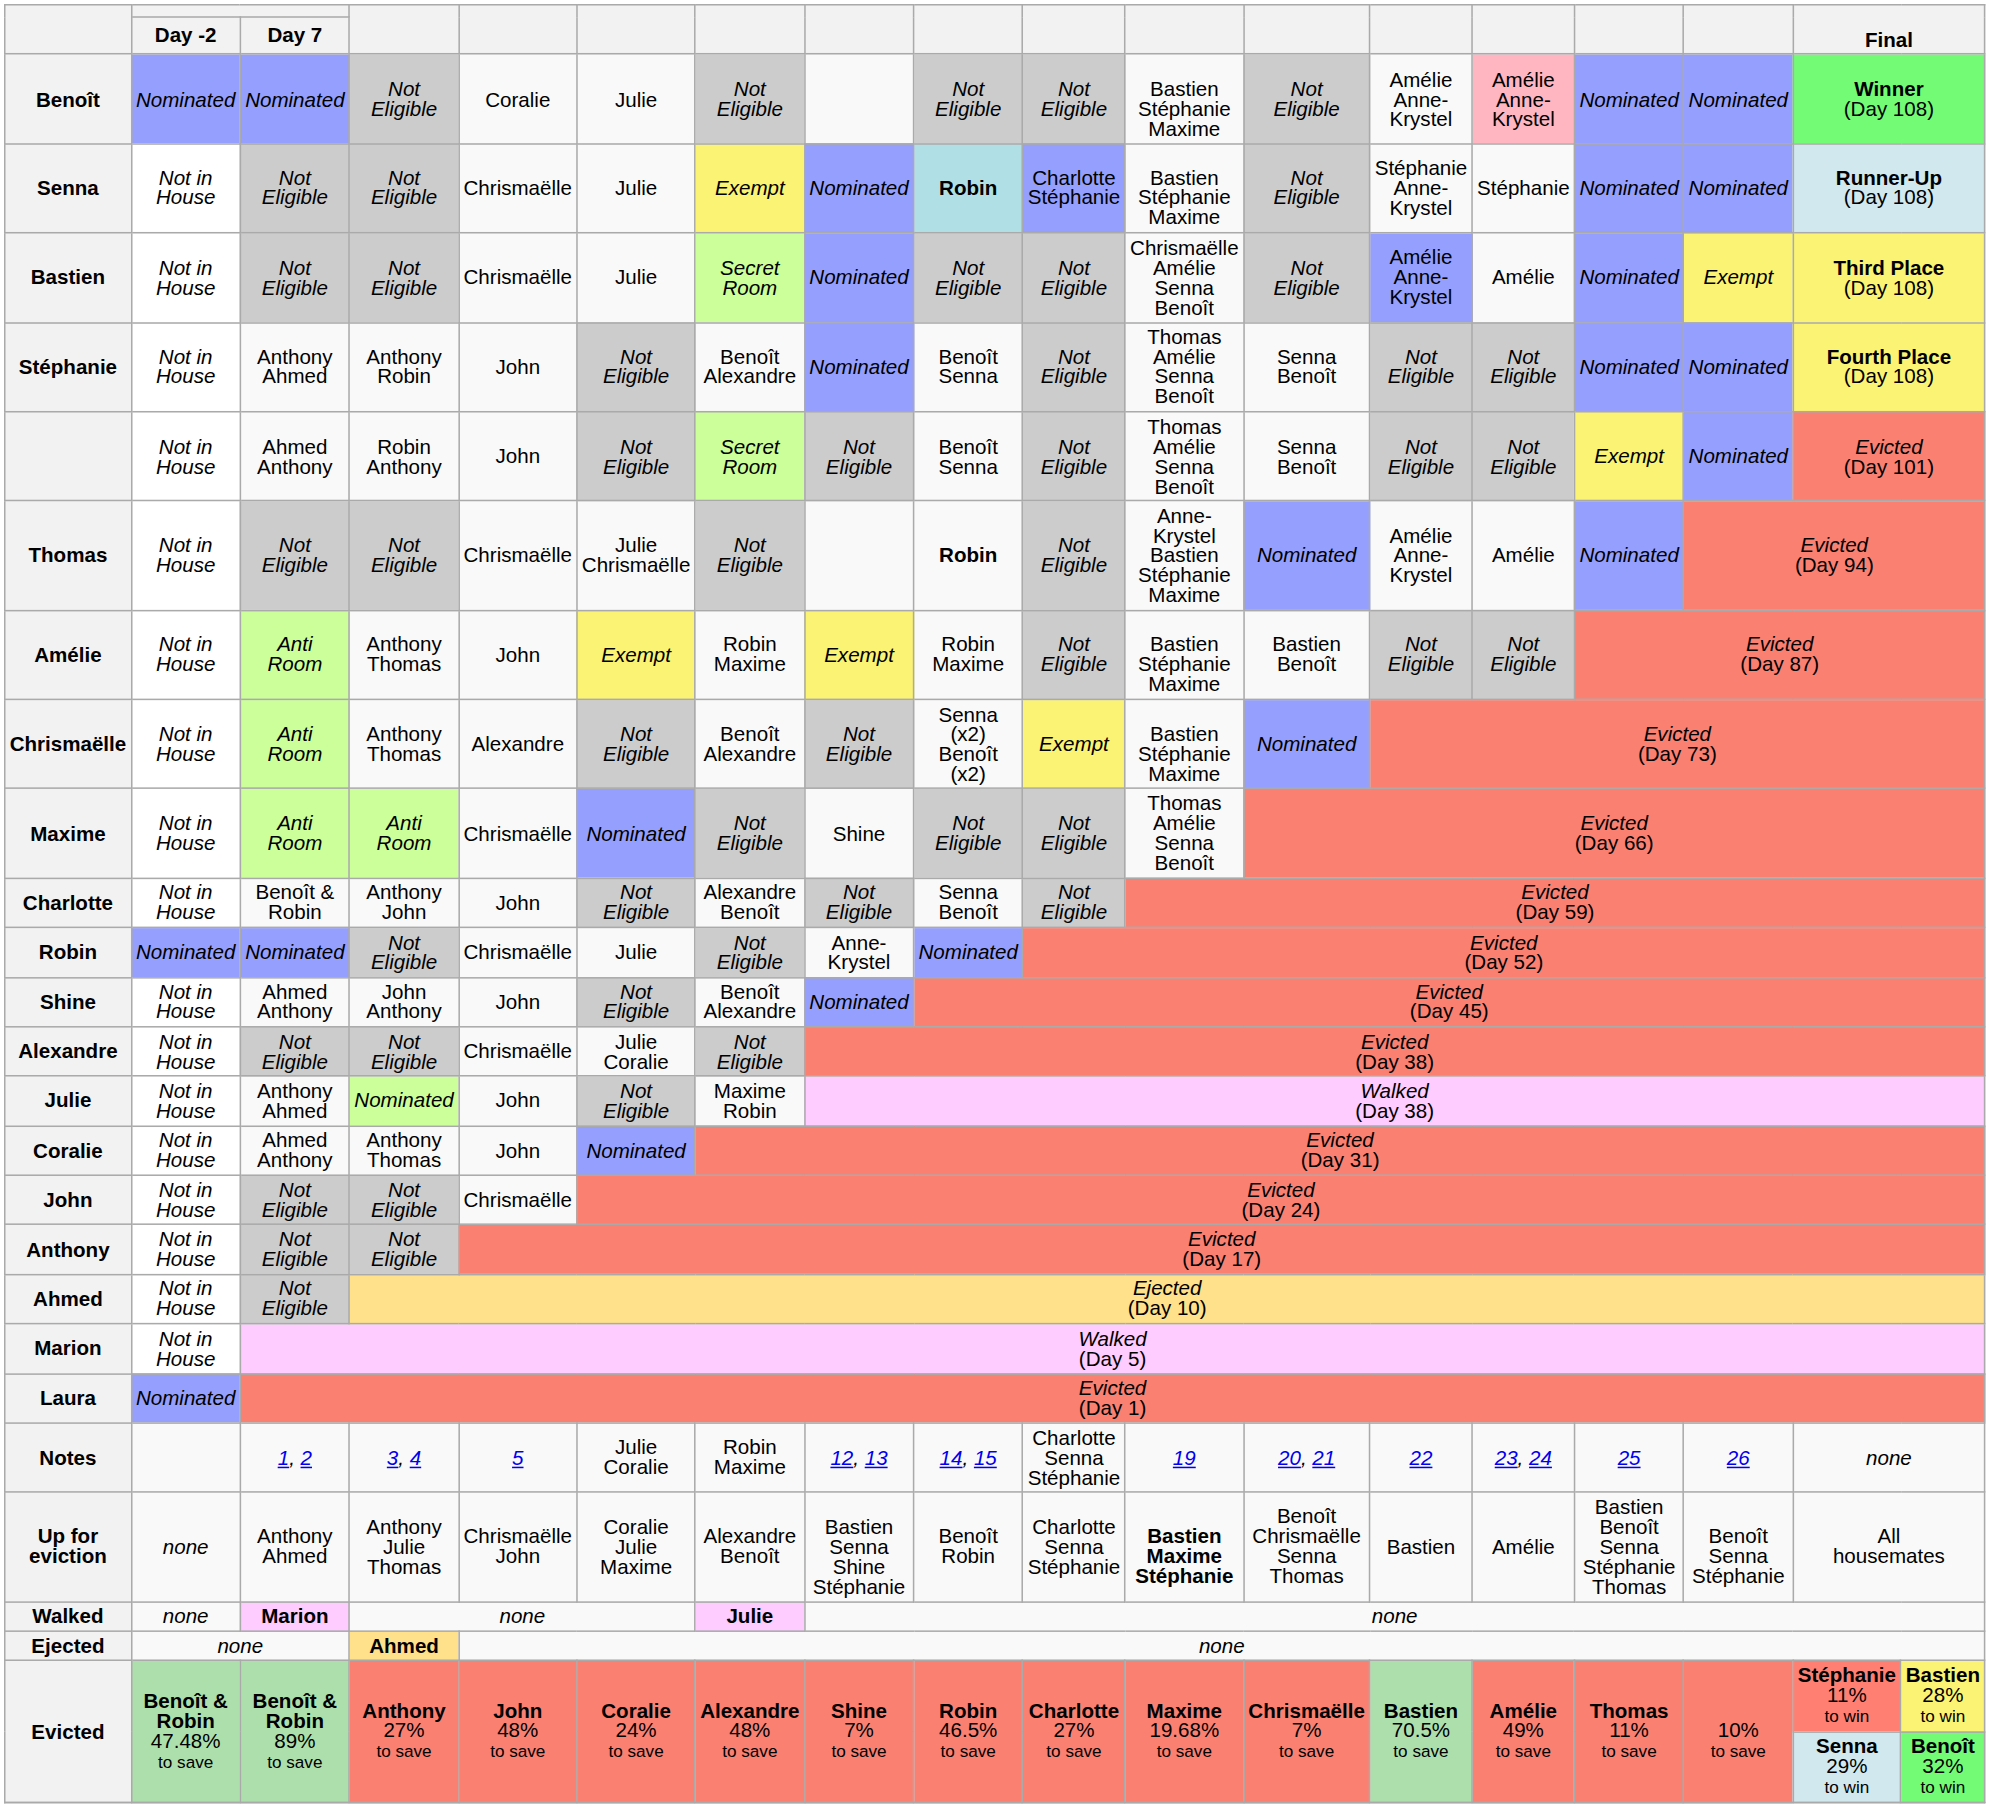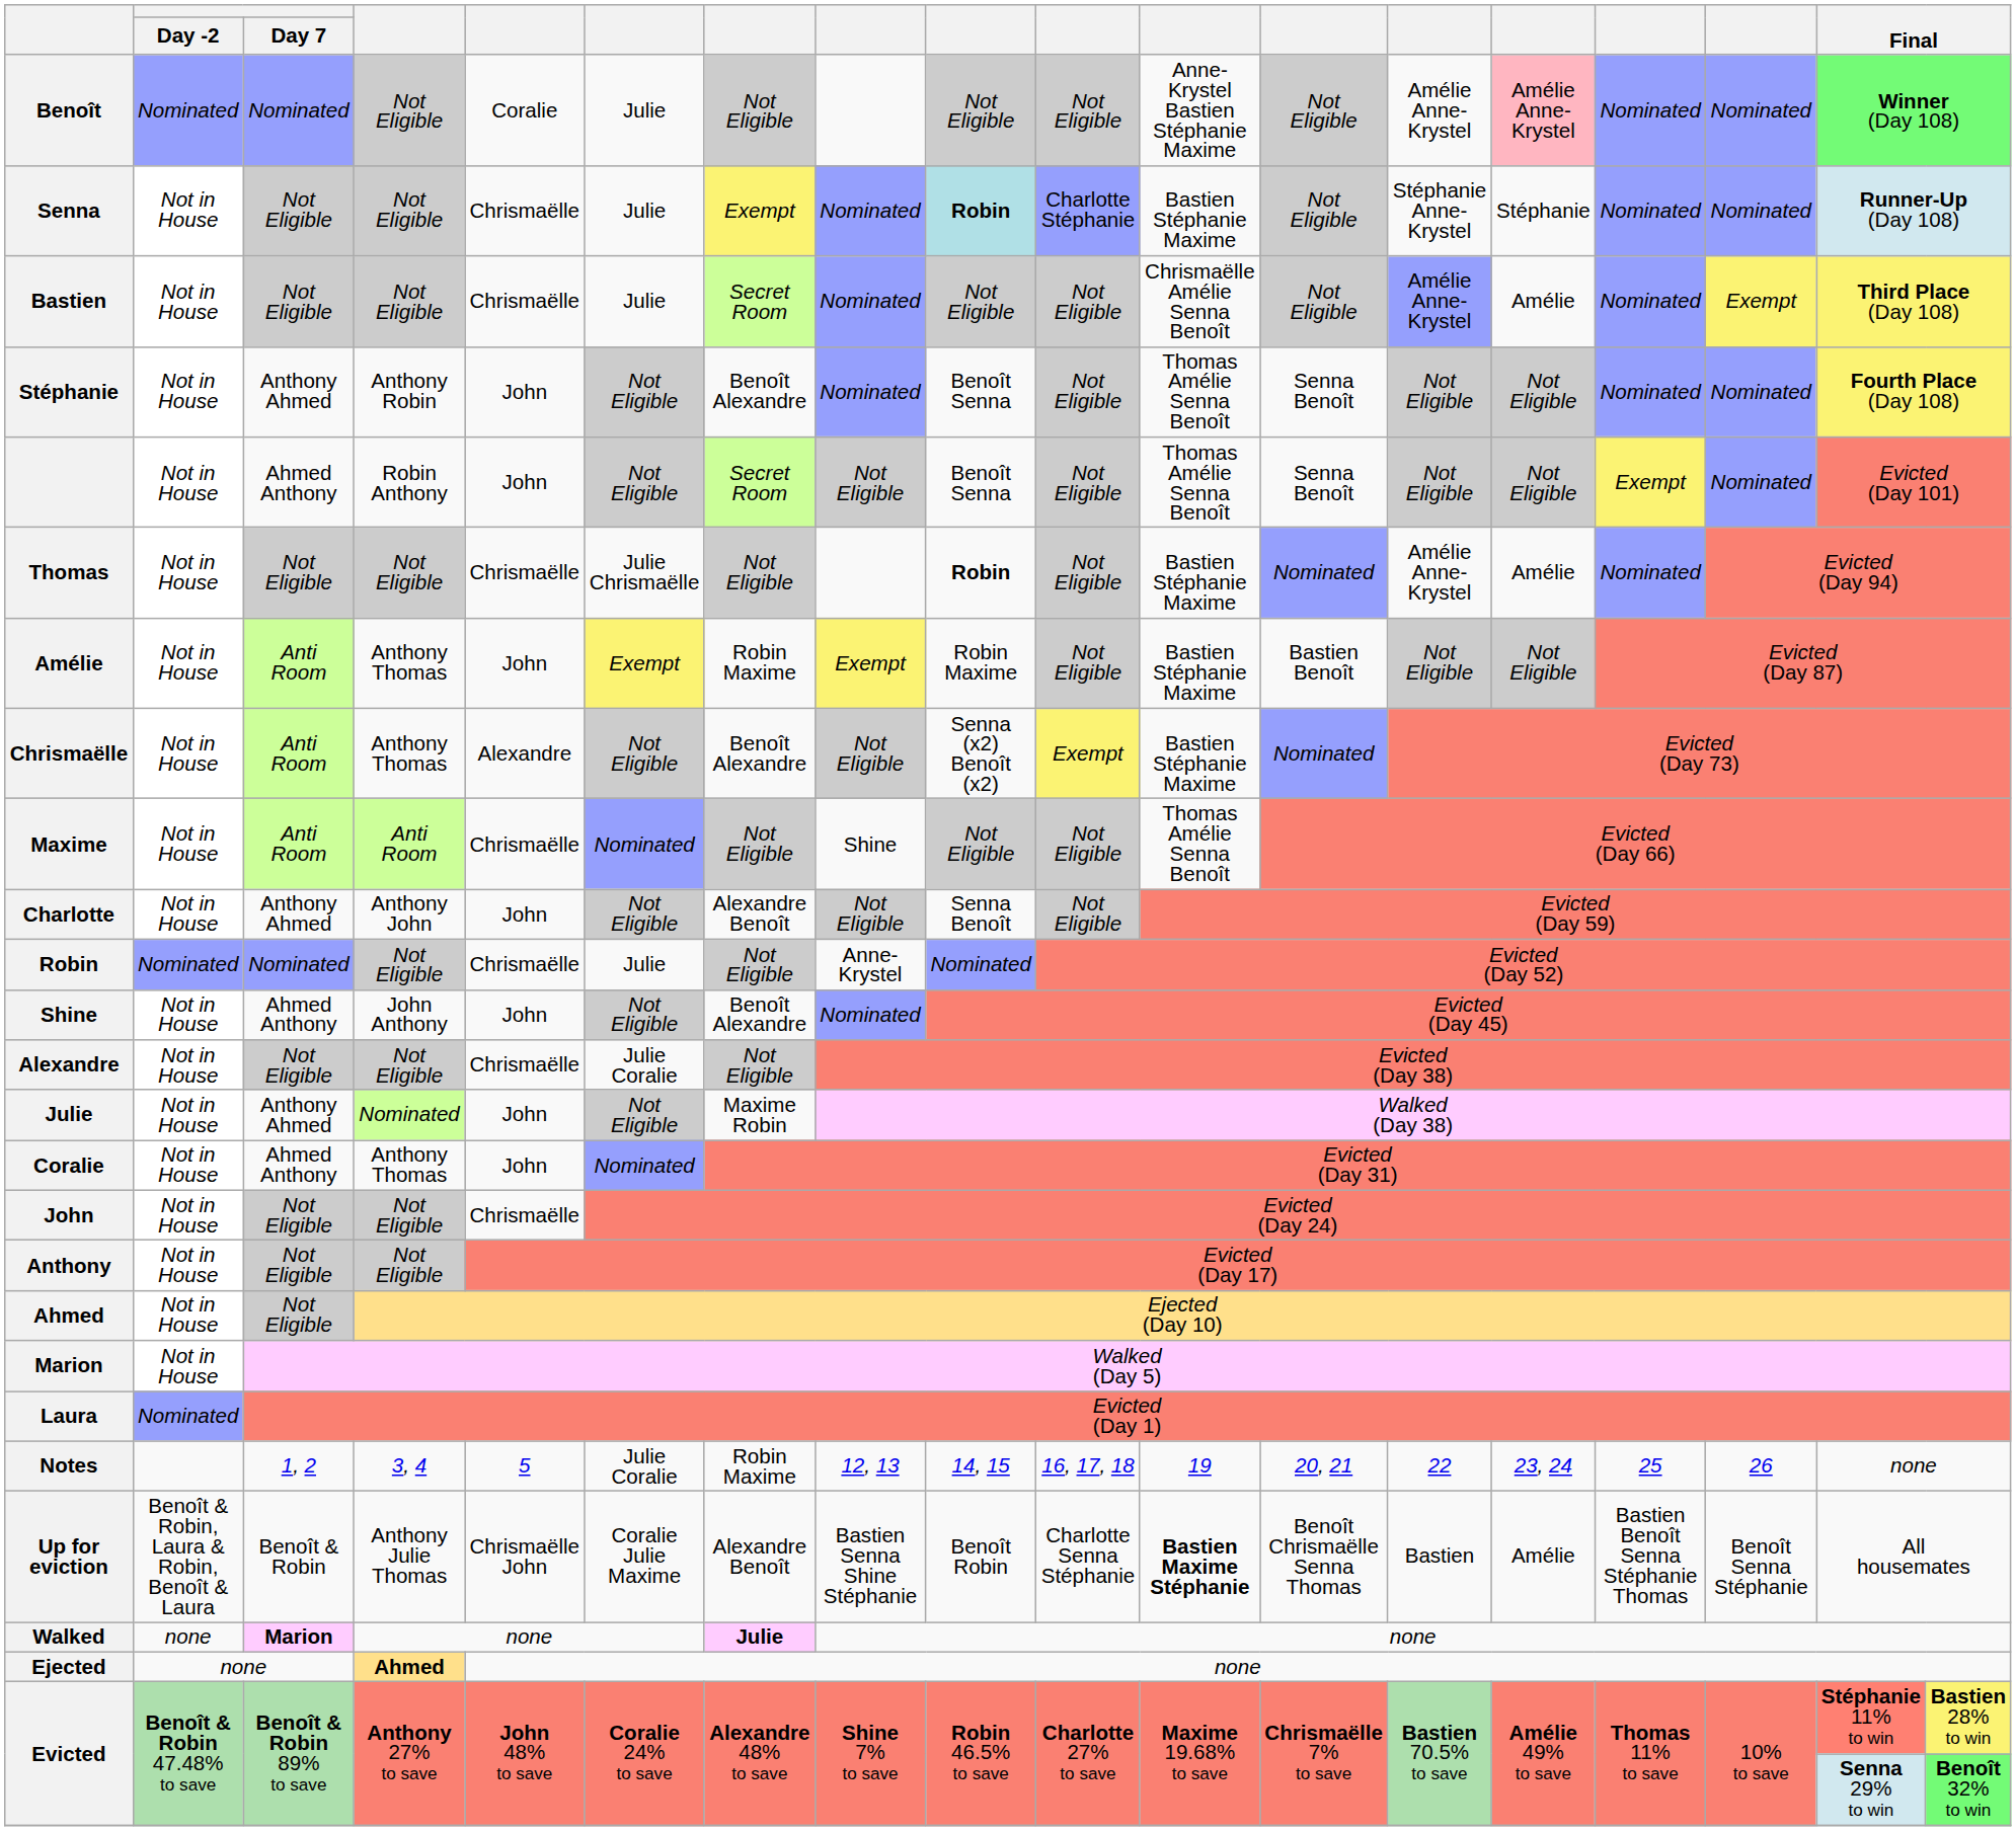Benoît | column 11: Bastien Stéphanie Maxime -> Anne-Krystel Bastien Stéphanie Maxime
Thomas | column 11: Anne-Krystel Bastien Stéphanie Maxime -> Bastien Stéphanie Maxime
Charlotte | Day 7: Benoît & Robin -> Anthony Ahmed
Notes | column 10: Charlotte Senna Stéphanie -> 16, 17, 18
Up for eviction | Day -2: none -> Benoît & Robin, Laura & Robin, Benoît & Laura
Up for eviction | Day 7: Anthony Ahmed -> Benoît & Robin
